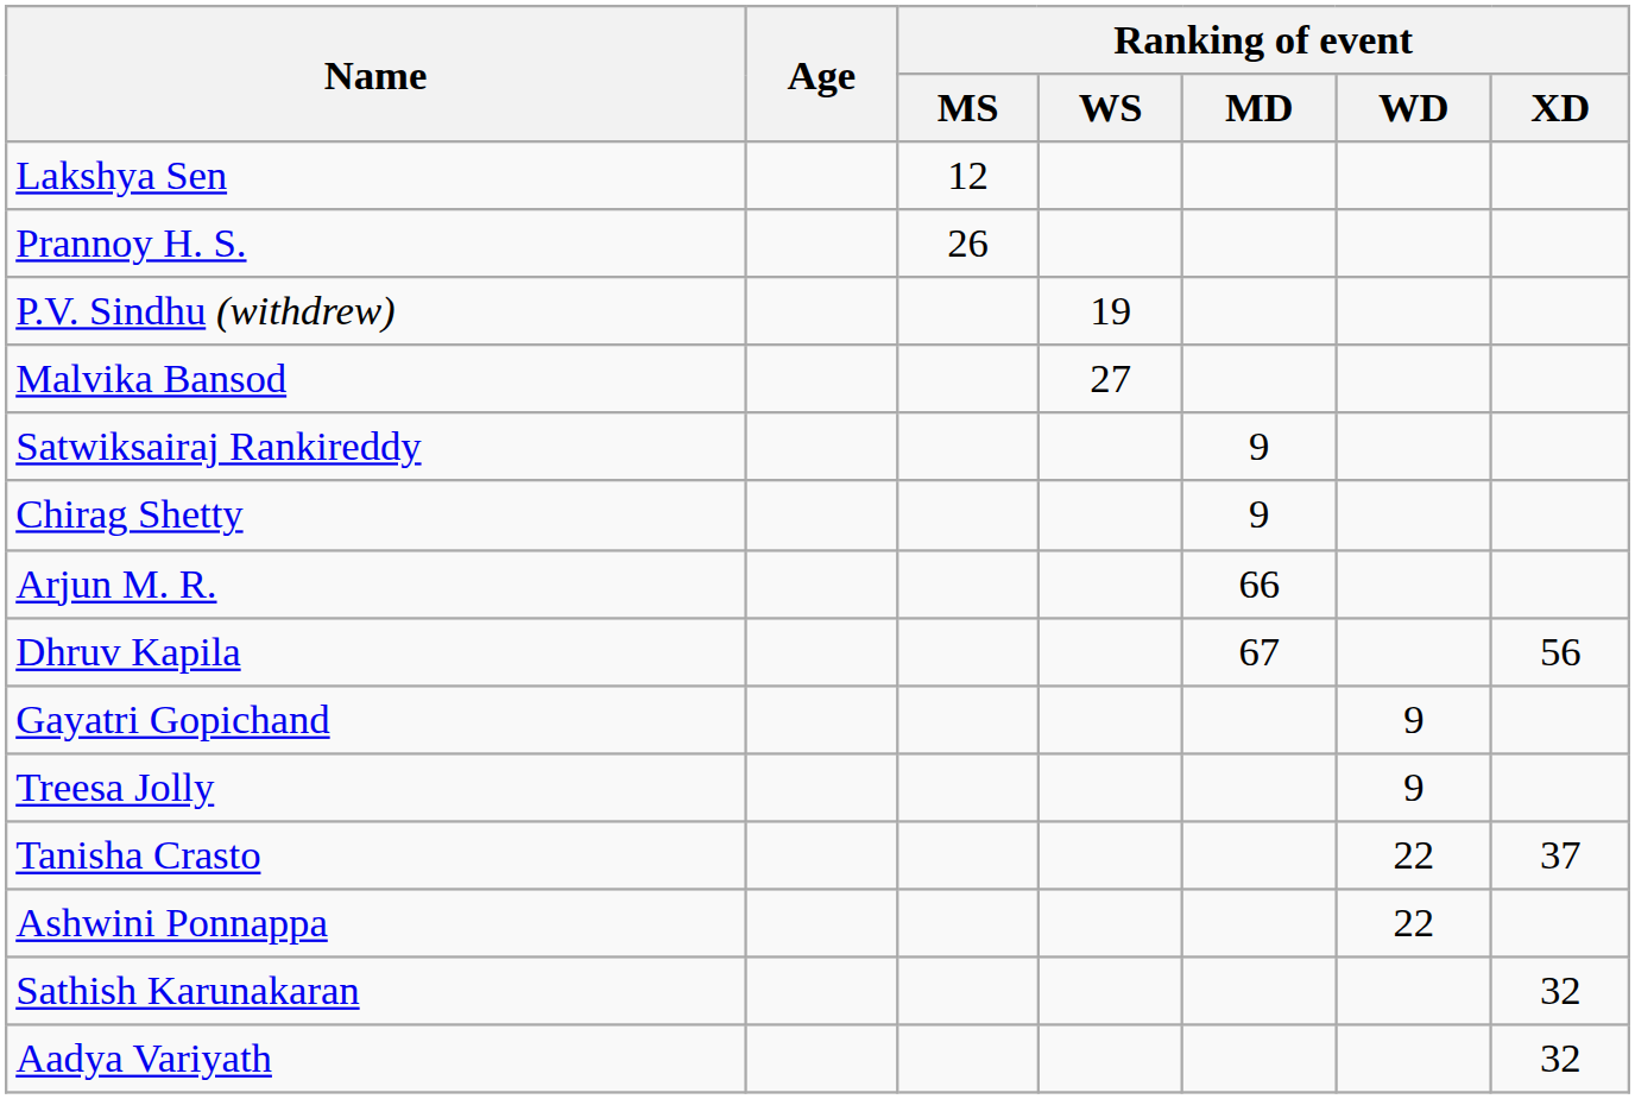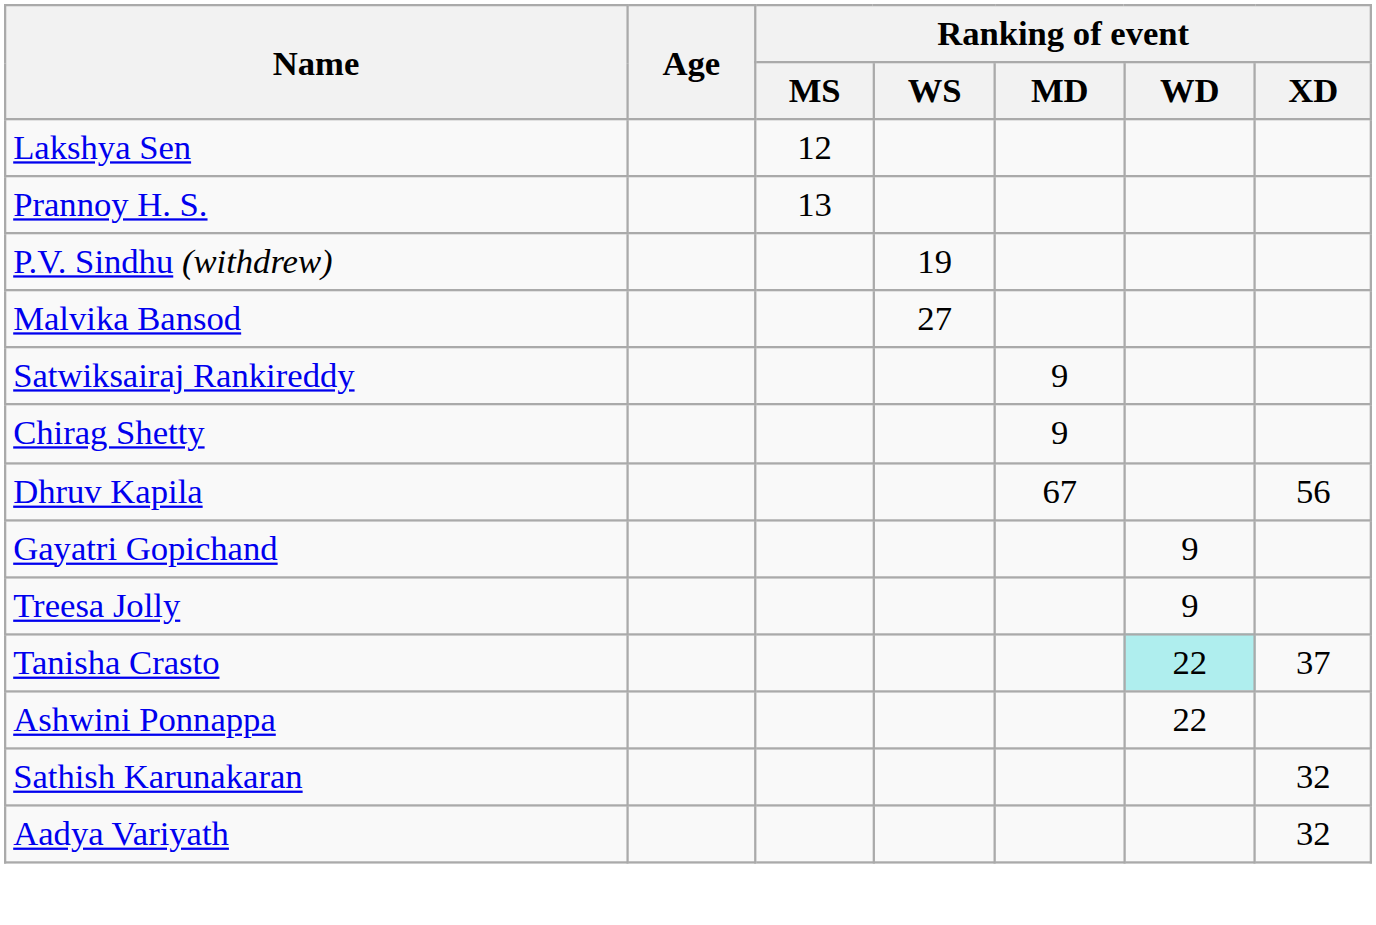Prannoy H. S. | Ranking of event / MS: 26 -> 13
- row: Arjun M. R. | 66
Tanisha Crasto | Ranking of event / WD: no background -> paleturquoise background
